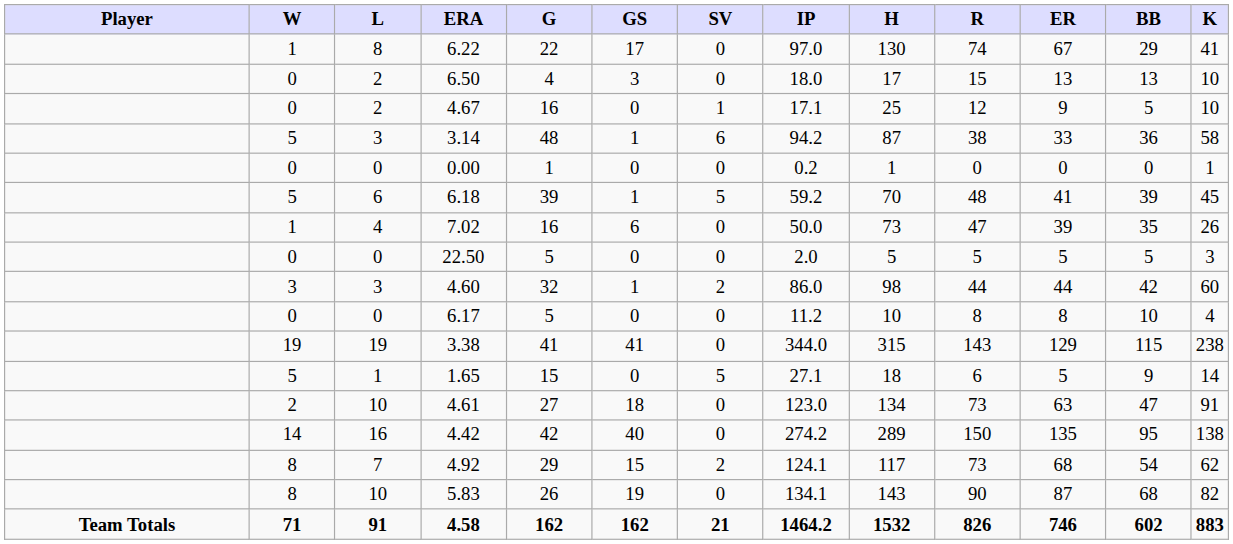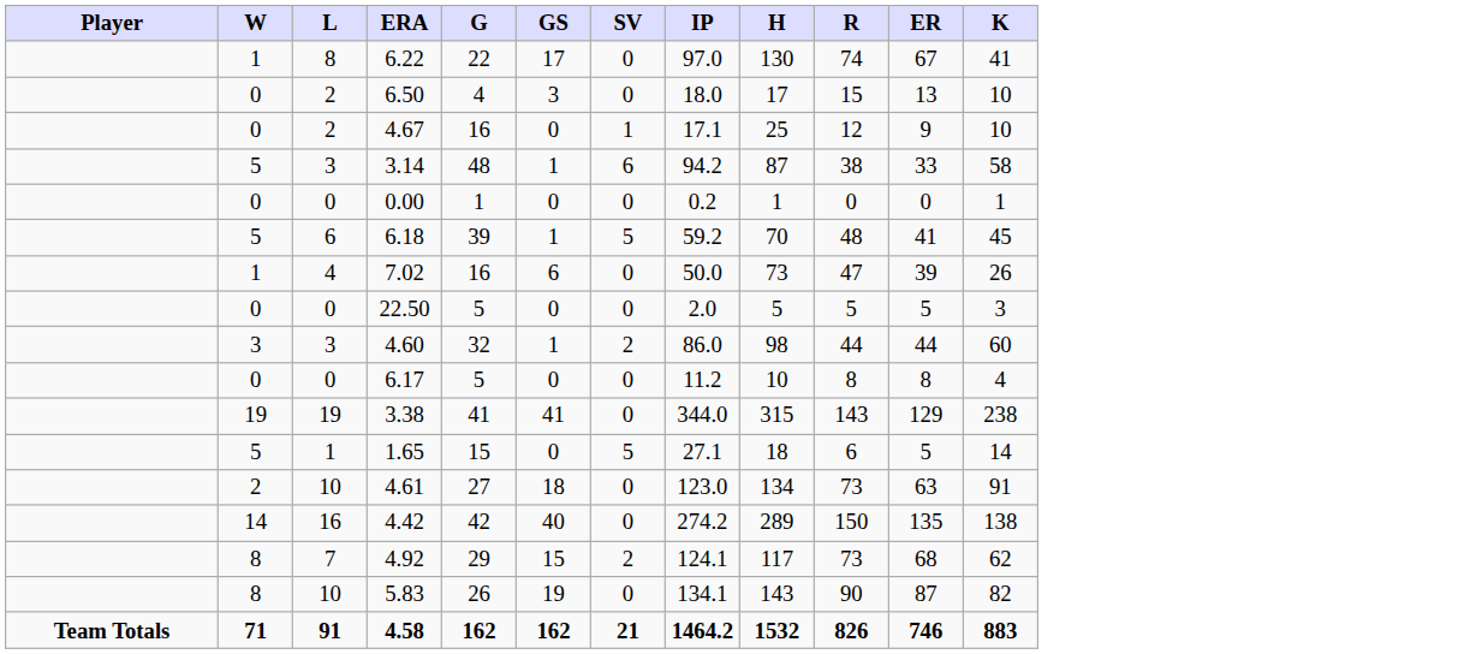- column: BB | 29 | 13 | 5 | 36 | 0 | 39 | 35 | 5 | 42 | 10 | 115 | 9 | 47 | 95 | 54 | 68 | 602
